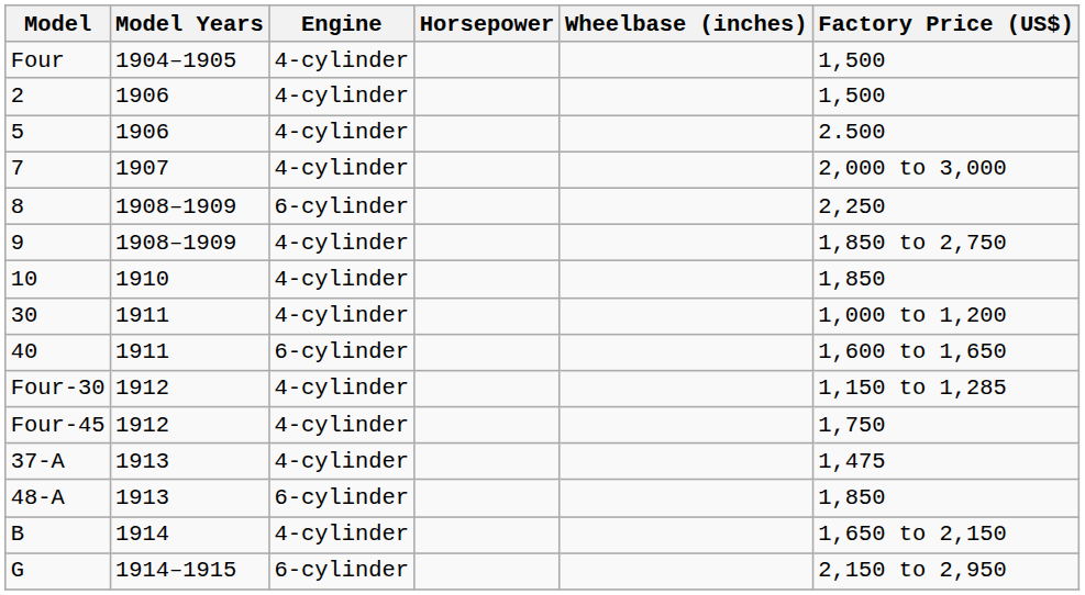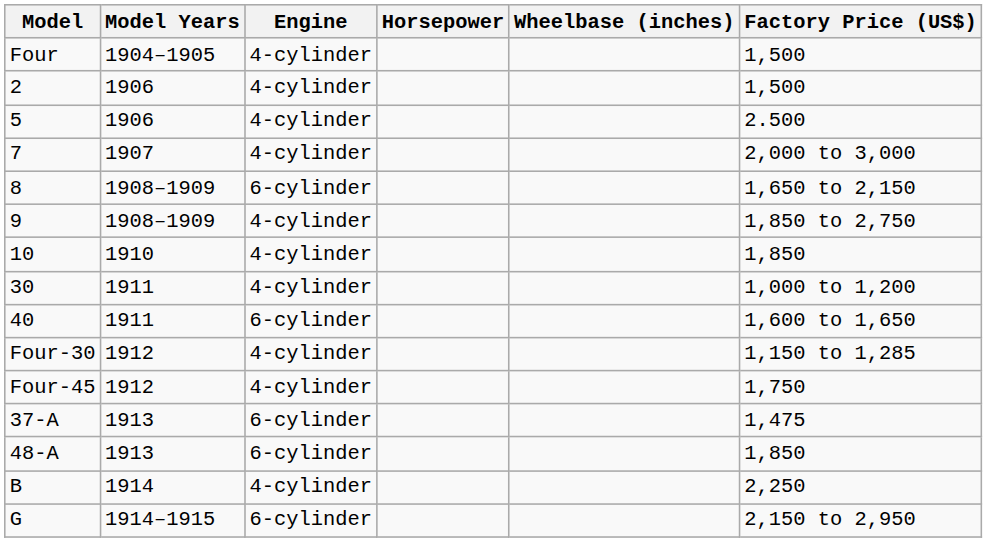8 | Factory Price (US$): 2,250 -> 1,650 to 2,150
37-A | Engine: 4-cylinder -> 6-cylinder
B | Factory Price (US$): 1,650 to 2,150 -> 2,250
